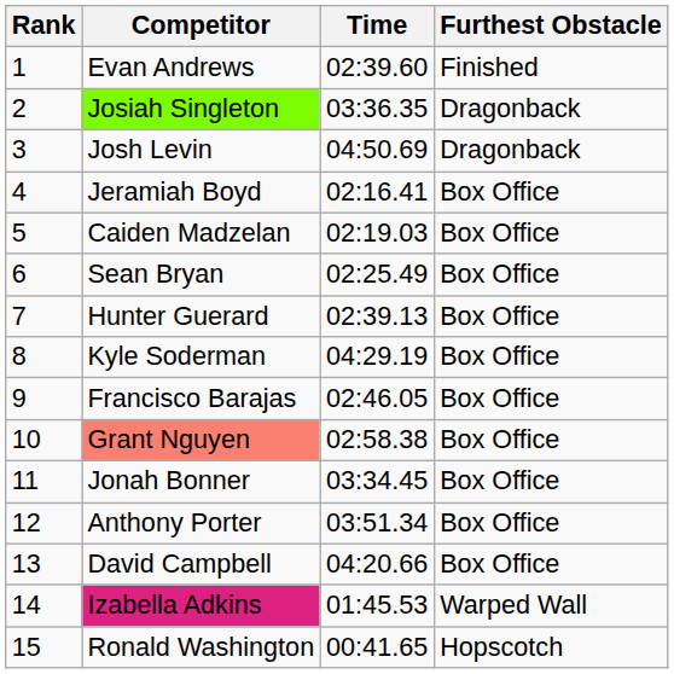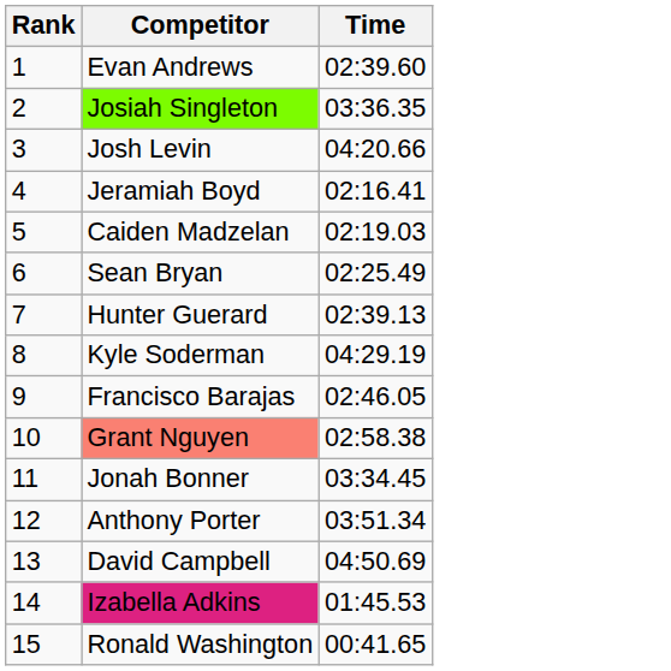- column: Furthest Obstacle | Finished | Dragonback | Dragonback | Box Office | Box Office | Box Office | Box Office | Box Office | Box Office | Box Office | Box Office | Box Office | Box Office | Warped Wall | Hopscotch
Josh Levin | Time: 04:50.69 -> 04:20.66
David Campbell | Time: 04:20.66 -> 04:50.69
